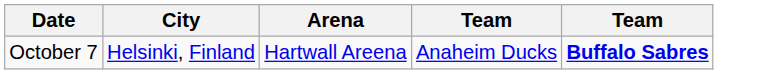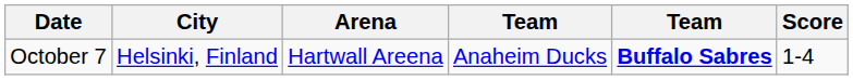+ column: Score | 1-4
